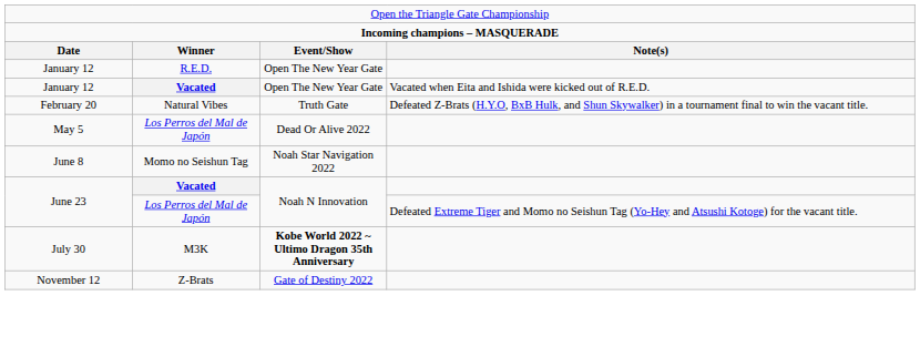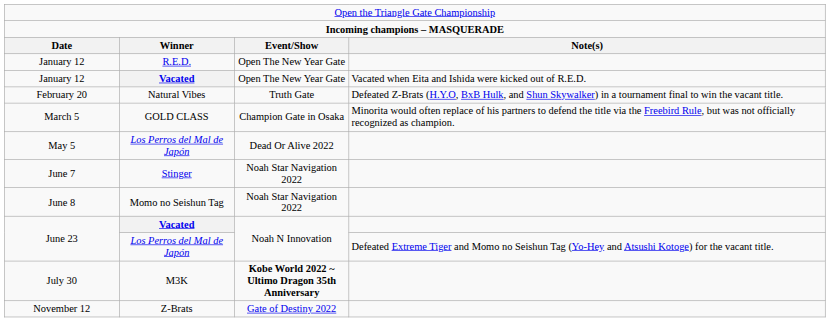+ row: March 5 | GOLD CLASS | Champion Gate in Osaka | Minorita would often replace of his partners to defend the title via the Freebird Rule, but was not officially recognized as champion.
+ row: June 7 | Stinger | Noah Star Navigation 2022
